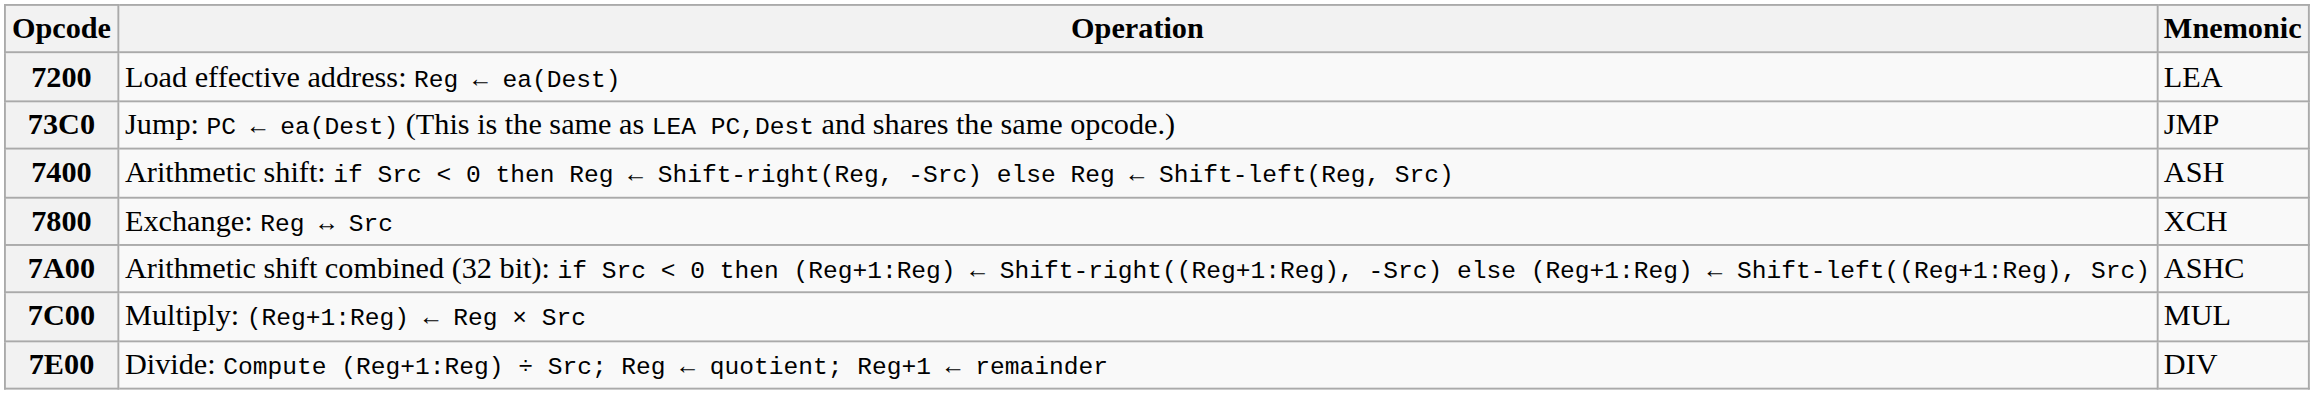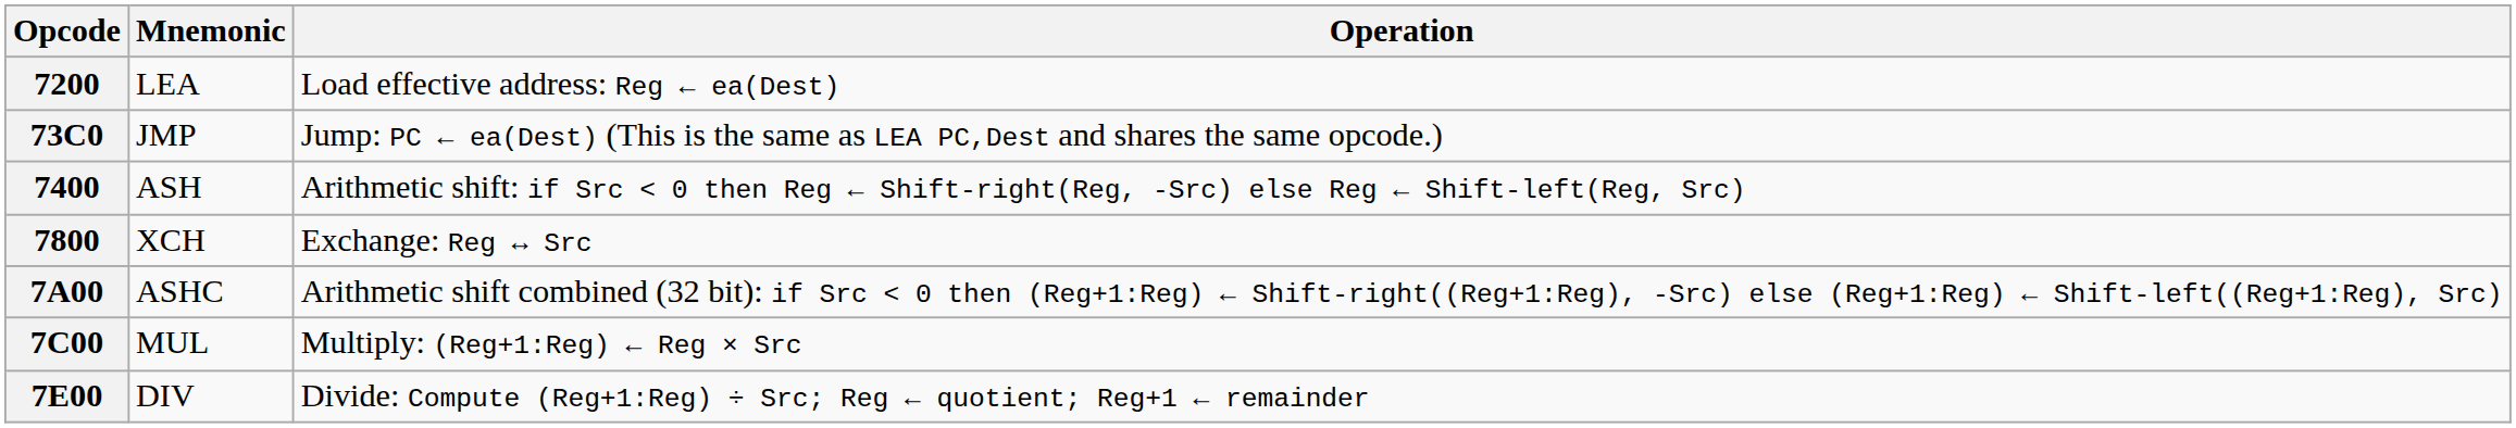columns swapped: Mnemonic <-> Operation
